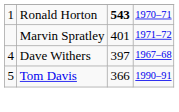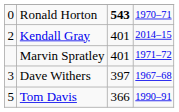Ronald Horton | column 1: 1 -> 0
+ row: 2 | Kendall Gray | 401 | 2014–15
Dave Withers | column 1: 4 -> 3
